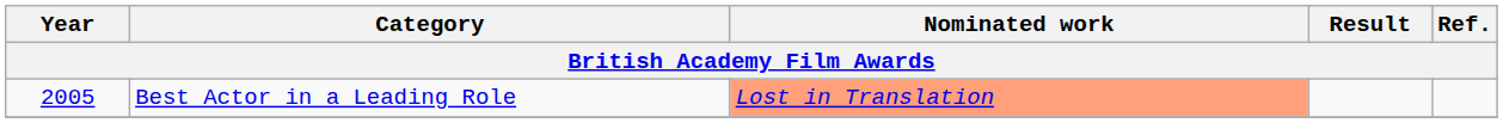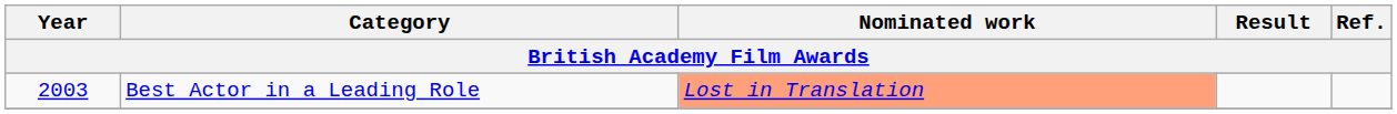Best Actor in a Leading Role | Year: 2005 -> 2003
